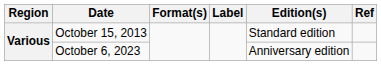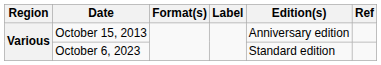October 15, 2013 | Edition(s): Standard edition -> Anniversary edition
October 6, 2023 | Edition(s): Anniversary edition -> Standard edition
